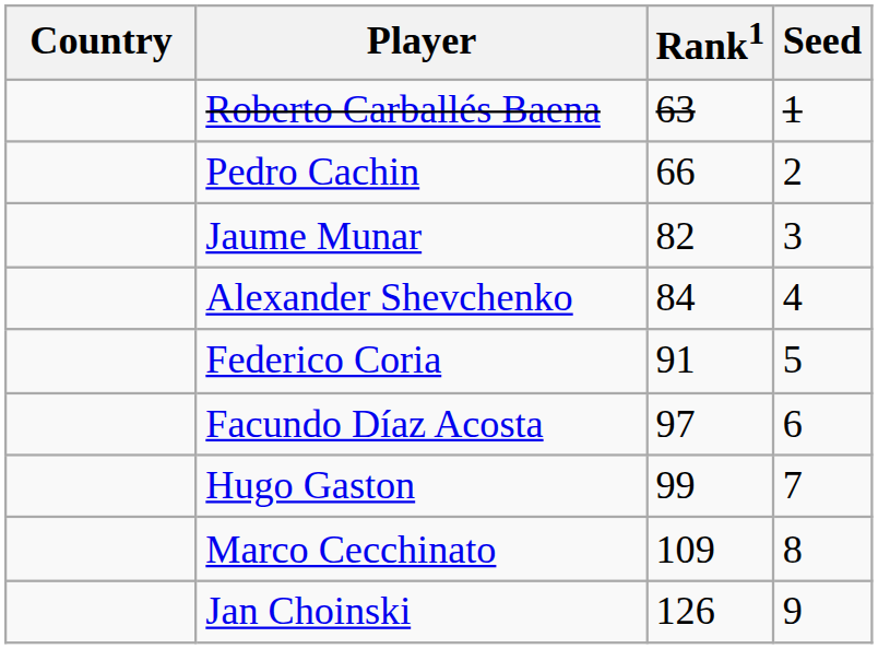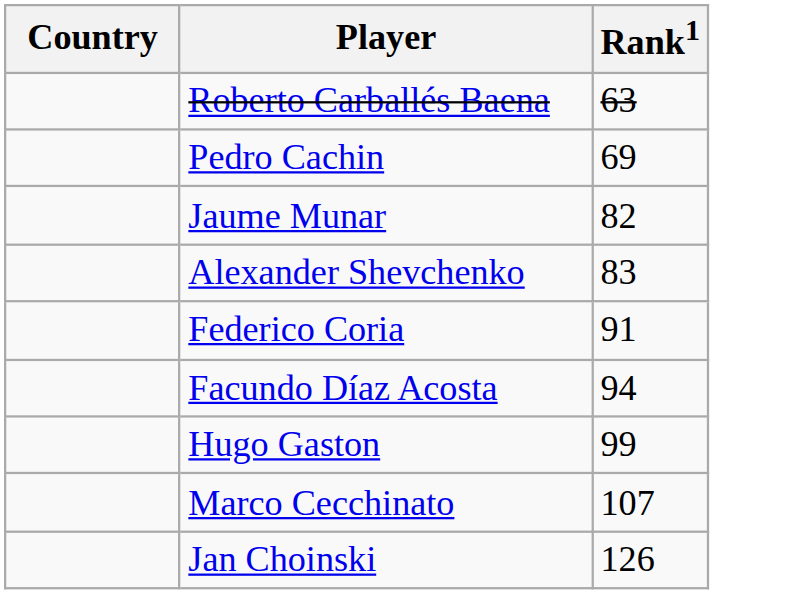- column: Seed | 1 | 2 | 3 | 4 | 5 | 6 | 7 | 8 | 9
Pedro Cachin | Rank1: 66 -> 69
Alexander Shevchenko | Rank1: 84 -> 83
Facundo Díaz Acosta | Rank1: 97 -> 94
Marco Cecchinato | Rank1: 109 -> 107
